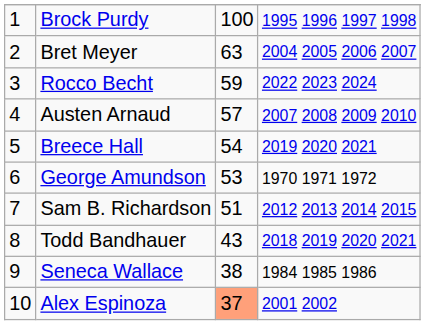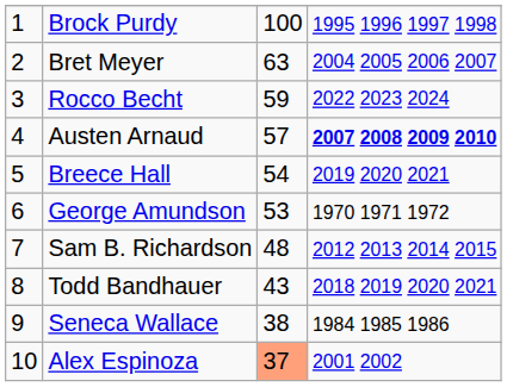Austen Arnaud | column 4: normal -> bold
Sam B. Richardson | column 3: 51 -> 48
